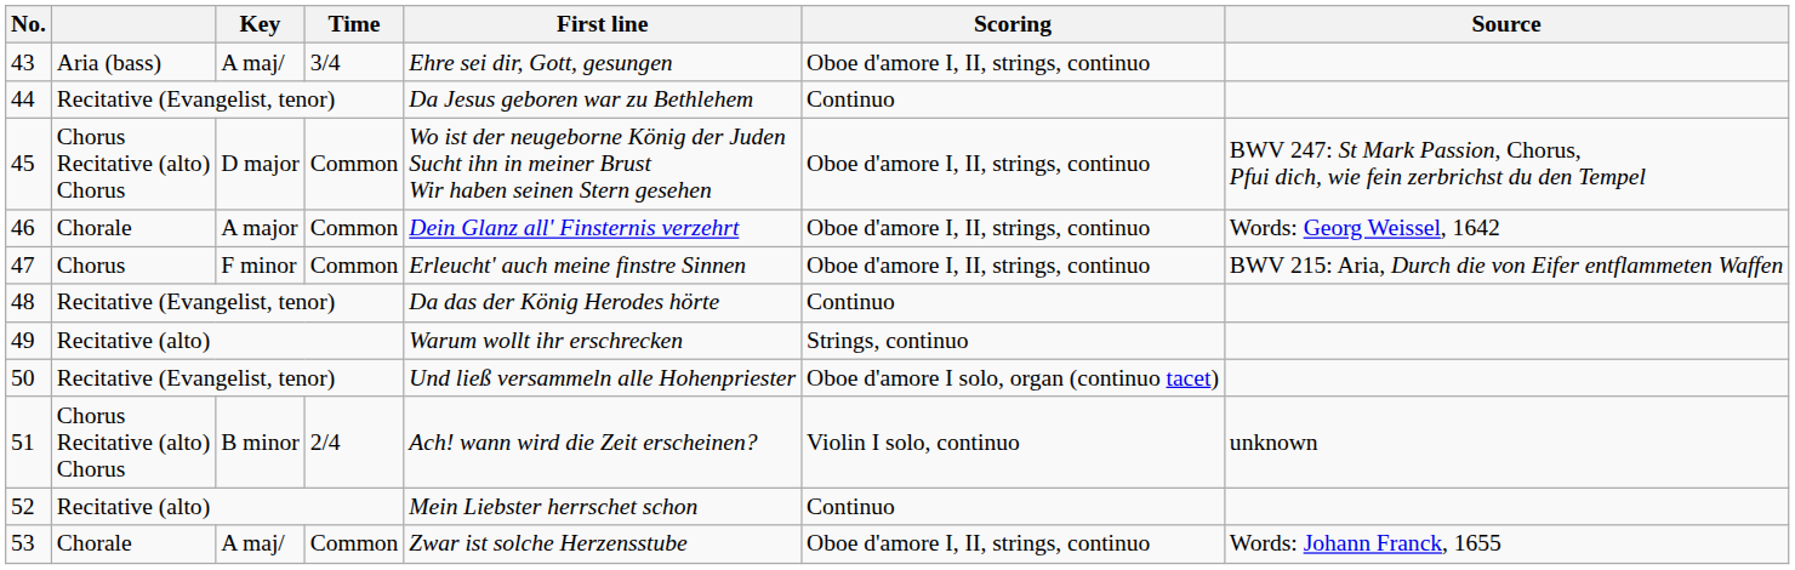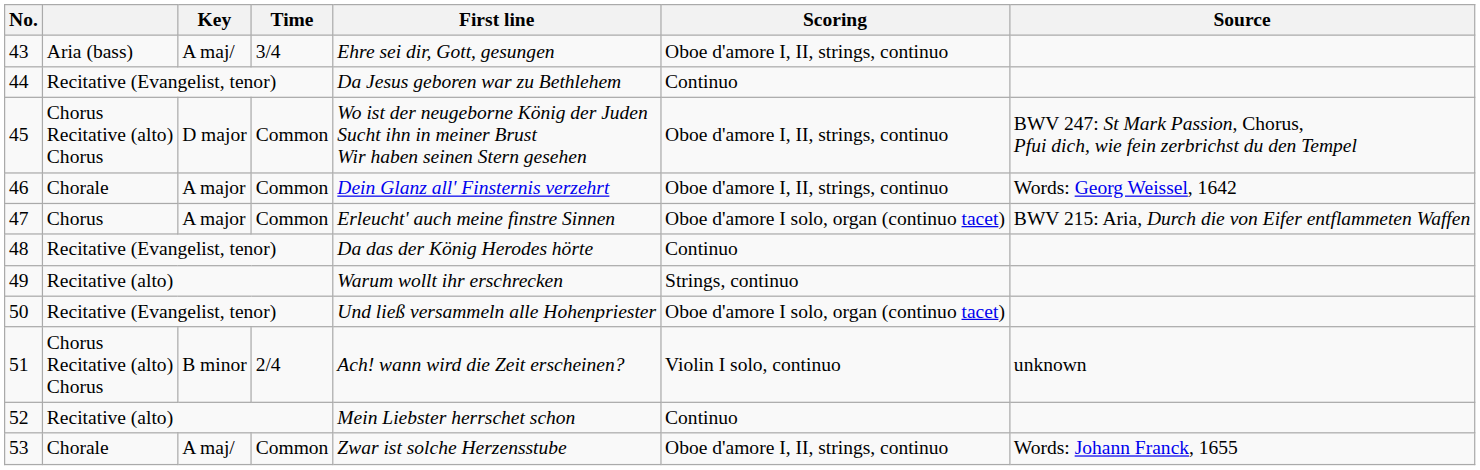47 | Key: F minor -> A major
47 | Scoring: Oboe d'amore I, II, strings, continuo -> Oboe d'amore I solo, organ (continuo tacet)
